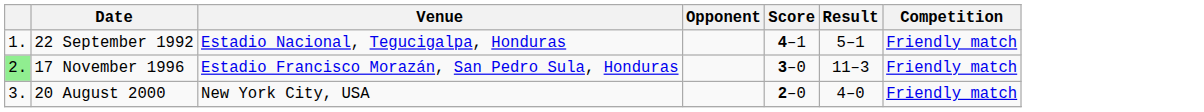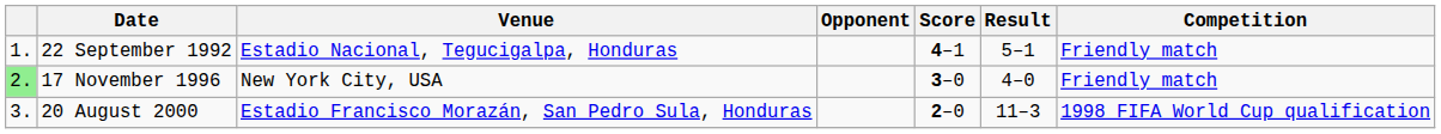17 November 1996 | Venue: Estadio Francisco Morazán, San Pedro Sula, Honduras -> New York City, USA
17 November 1996 | Result: 11–3 -> 4–0
20 August 2000 | Venue: New York City, USA -> Estadio Francisco Morazán, San Pedro Sula, Honduras
20 August 2000 | Result: 4–0 -> 11–3
20 August 2000 | Competition: Friendly match -> 1998 FIFA World Cup qualification
